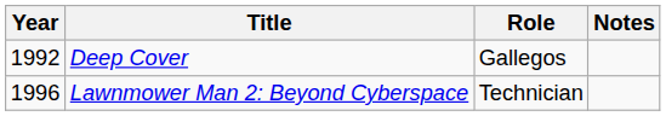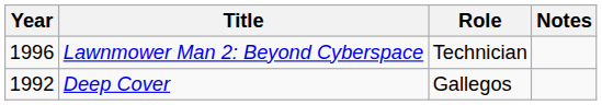rows swapped: Deep Cover <-> Lawnmower Man 2: Beyond Cyberspace
